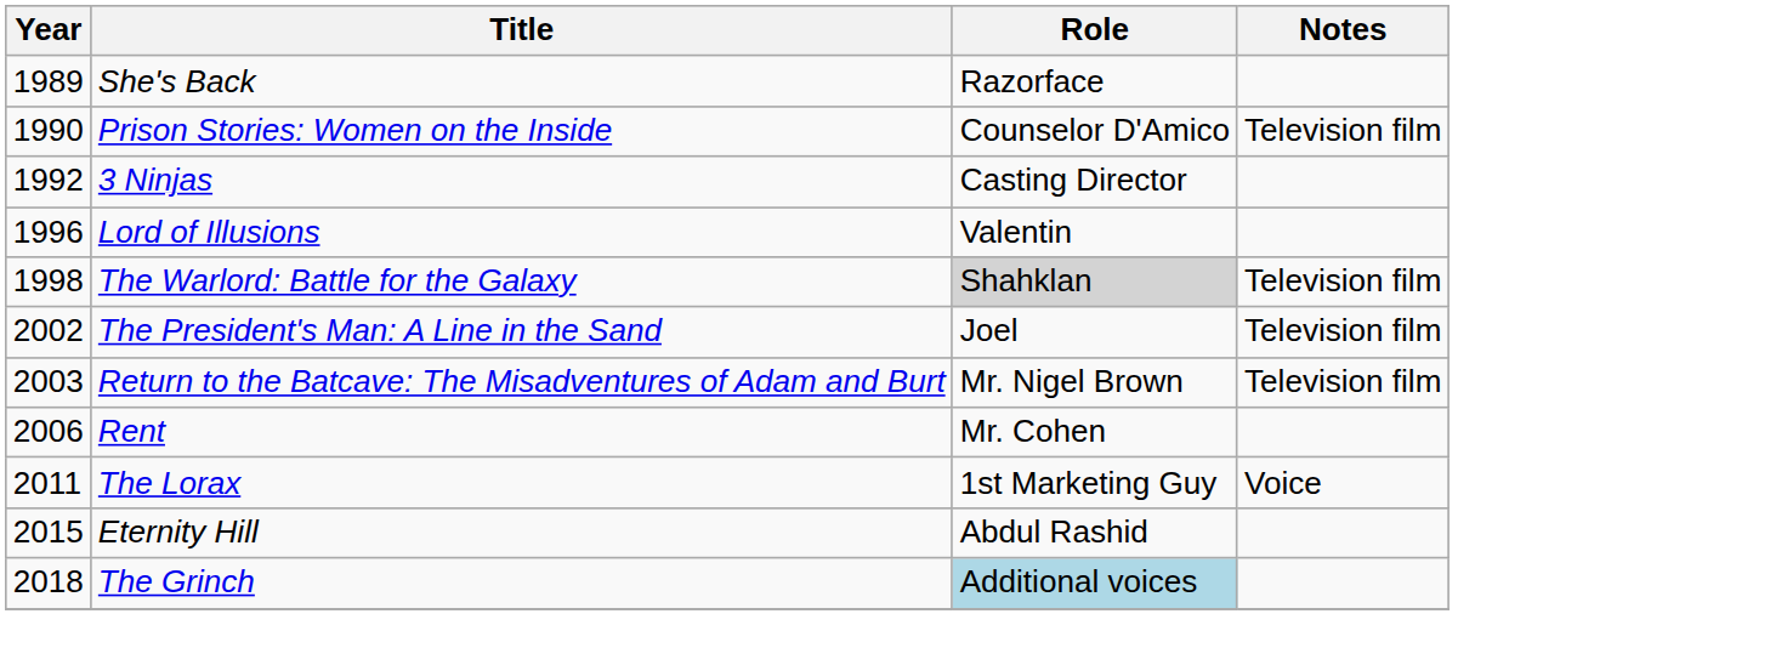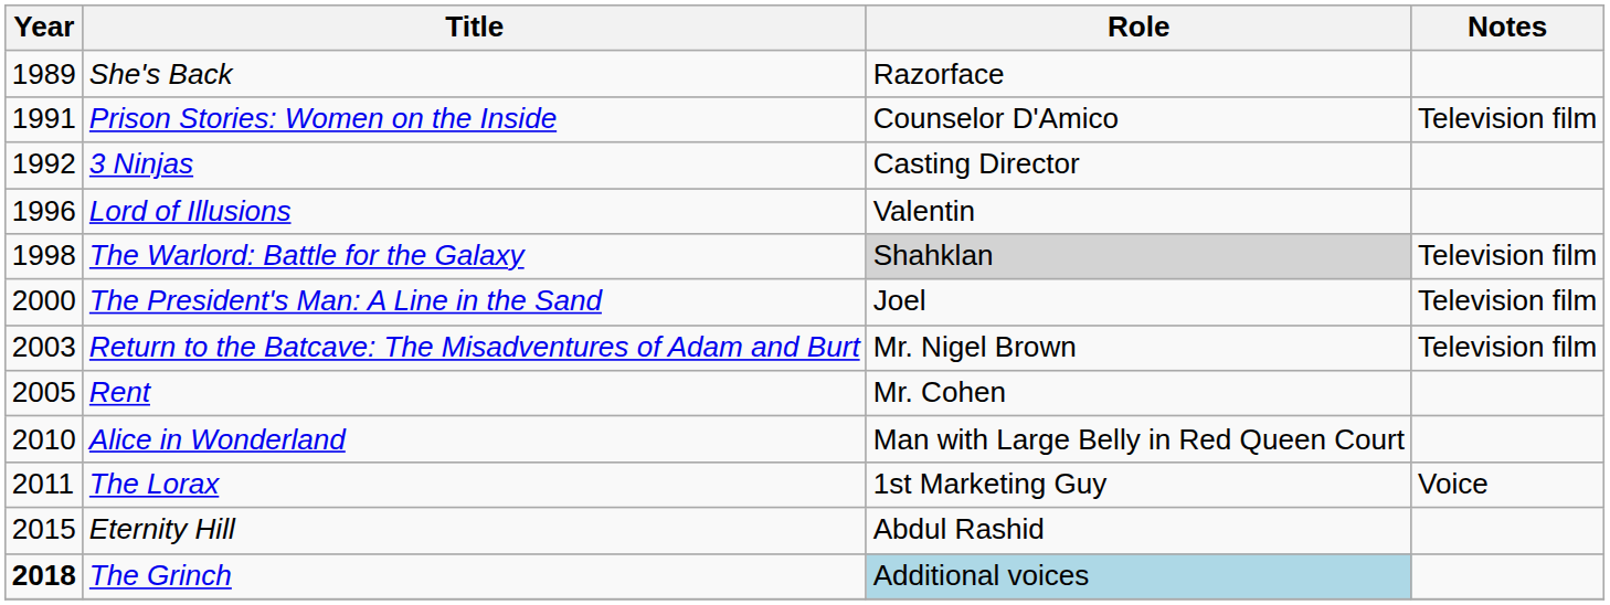Prison Stories: Women on the Inside | Year: 1990 -> 1991
The President's Man: A Line in the Sand | Year: 2002 -> 2000
Rent | Year: 2006 -> 2005
+ row: 2010 | Alice in Wonderland | Man with Large Belly in Red Queen Court
The Grinch | Year: normal -> bold
